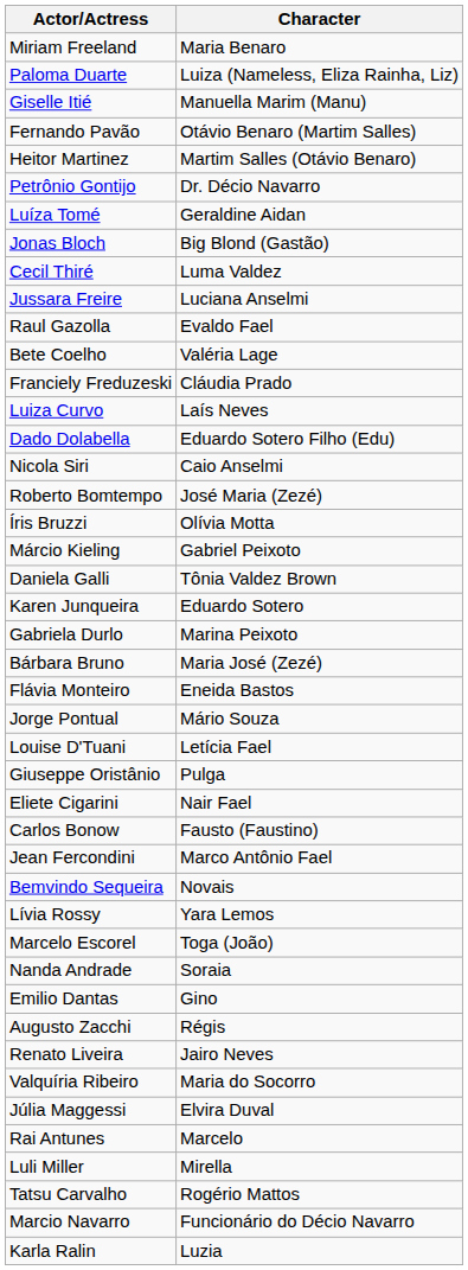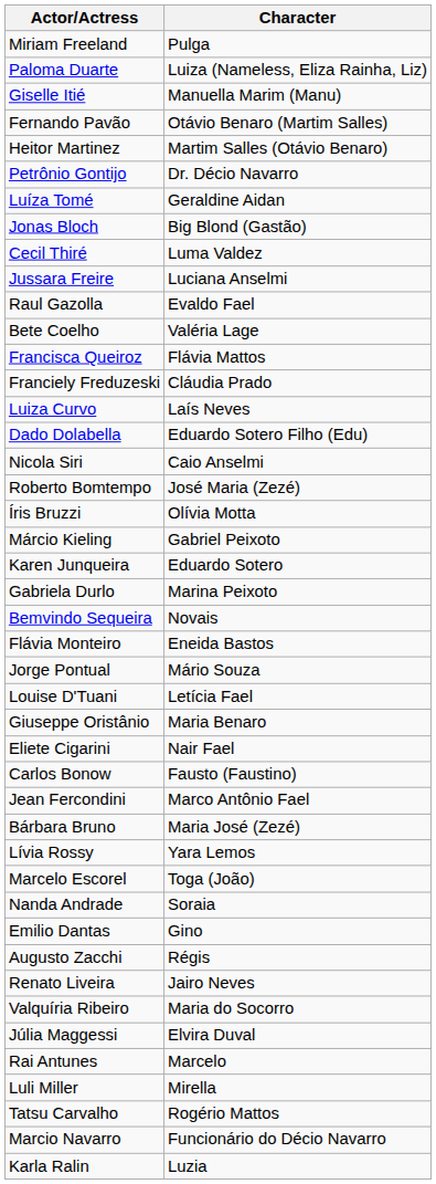Miriam Freeland | Character: Maria Benaro -> Pulga
+ row: Francisca Queiroz | Flávia Mattos
- row: Daniela Galli | Tônia Valdez Brown
rows swapped: Bárbara Bruno <-> Bemvindo Sequeira
Giuseppe Oristânio | Character: Pulga -> Maria Benaro
